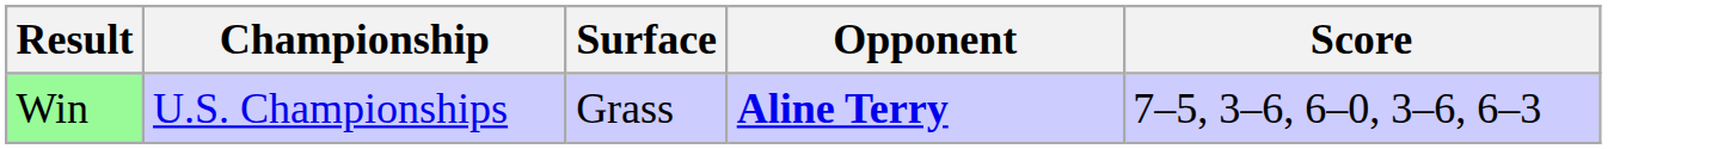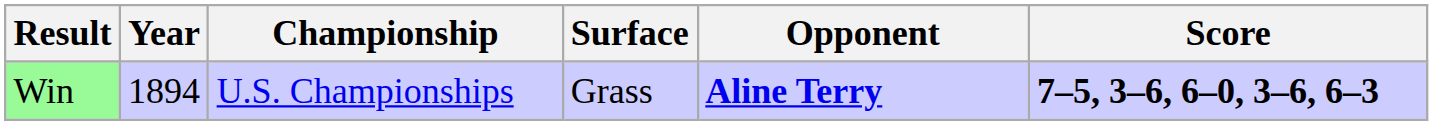+ column: Year | 1894
Win | Score: normal -> bold
